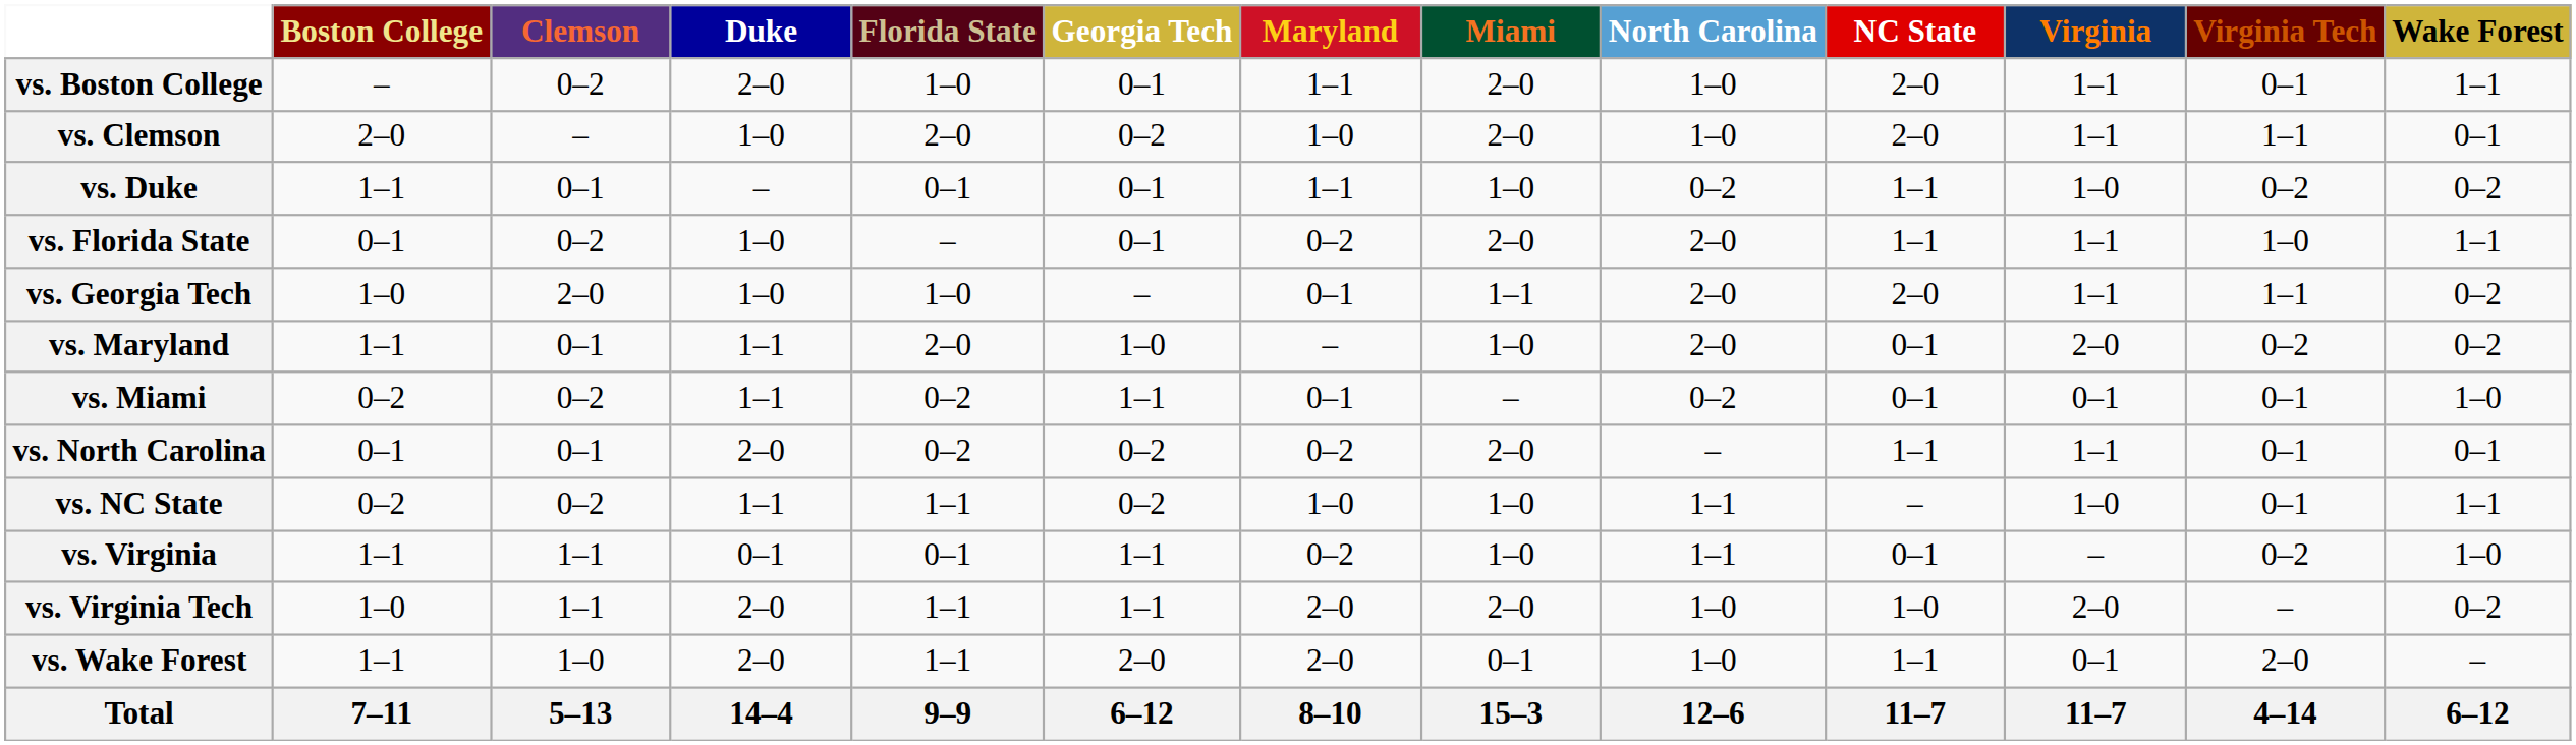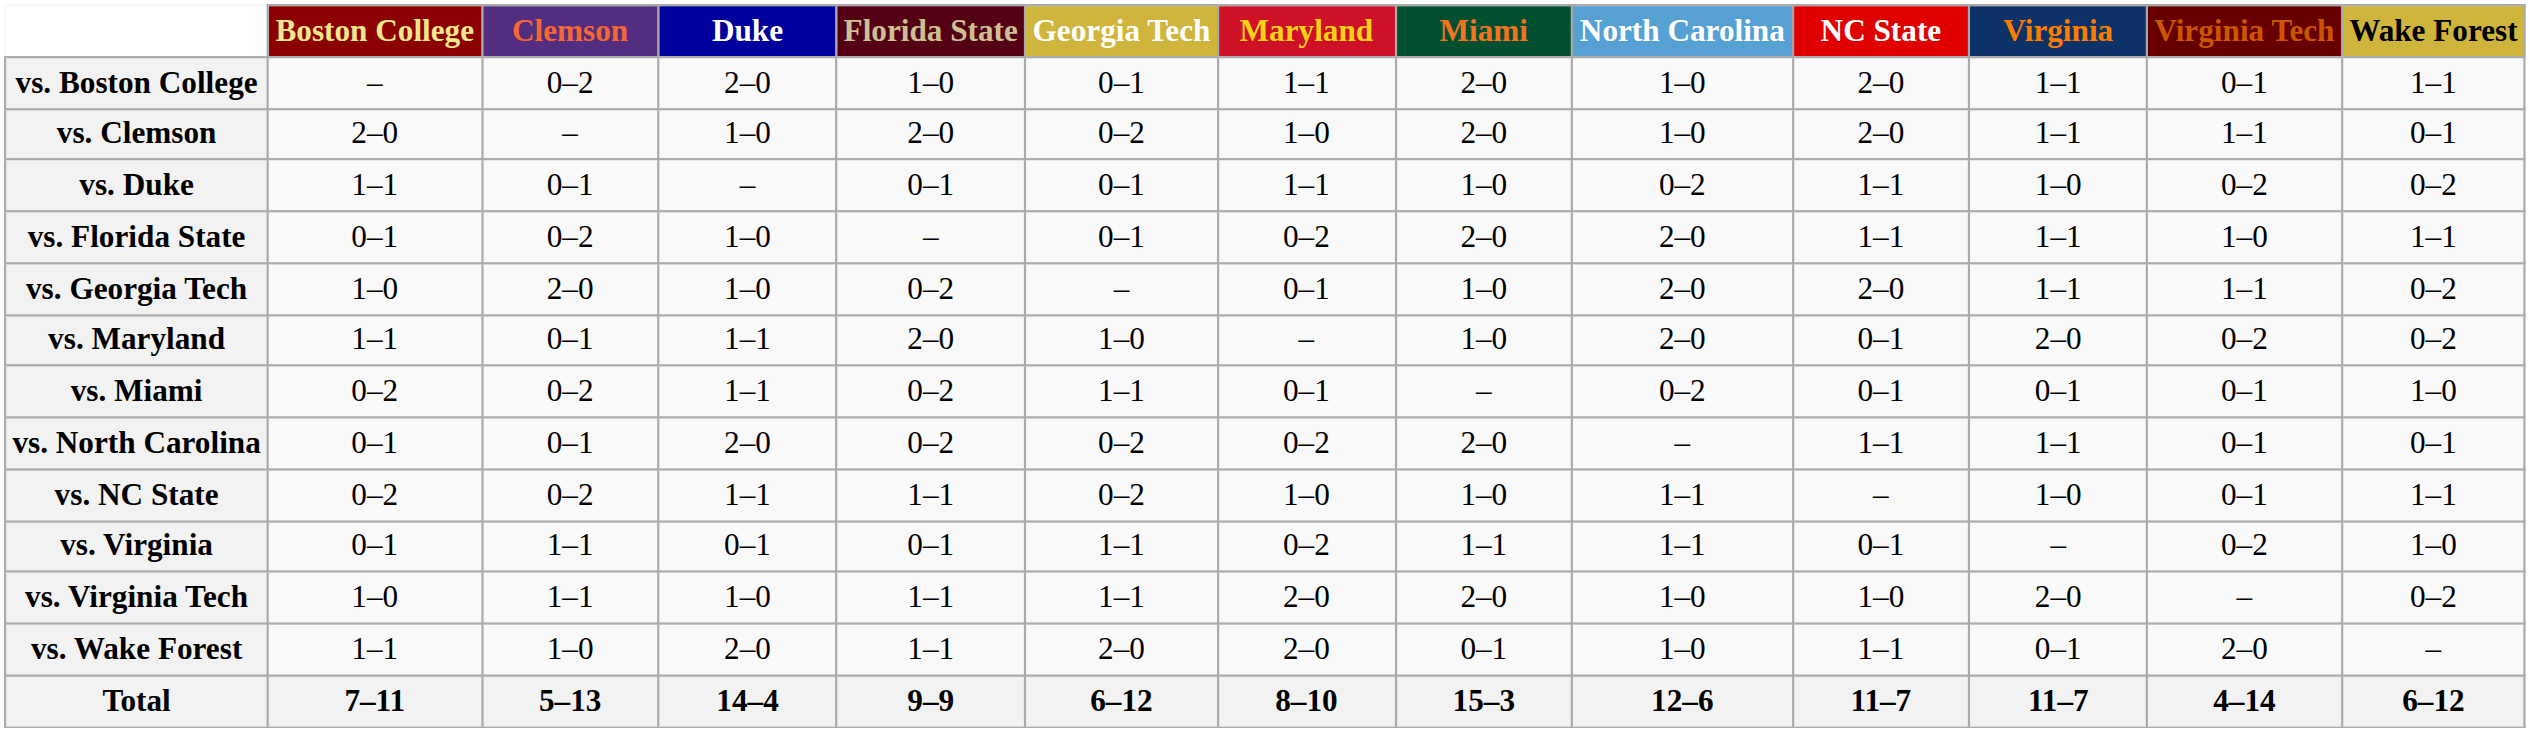vs. Georgia Tech | Florida State: 1–0 -> 0–2
vs. Georgia Tech | Miami: 1–1 -> 1–0
vs. Virginia | Boston College: 1–1 -> 0–1
vs. Virginia | Miami: 1–0 -> 1–1
vs. Virginia Tech | Duke: 2–0 -> 1–0
